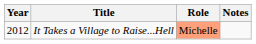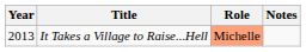It Takes a Village to Raise...Hell | Year: 2012 -> 2013
